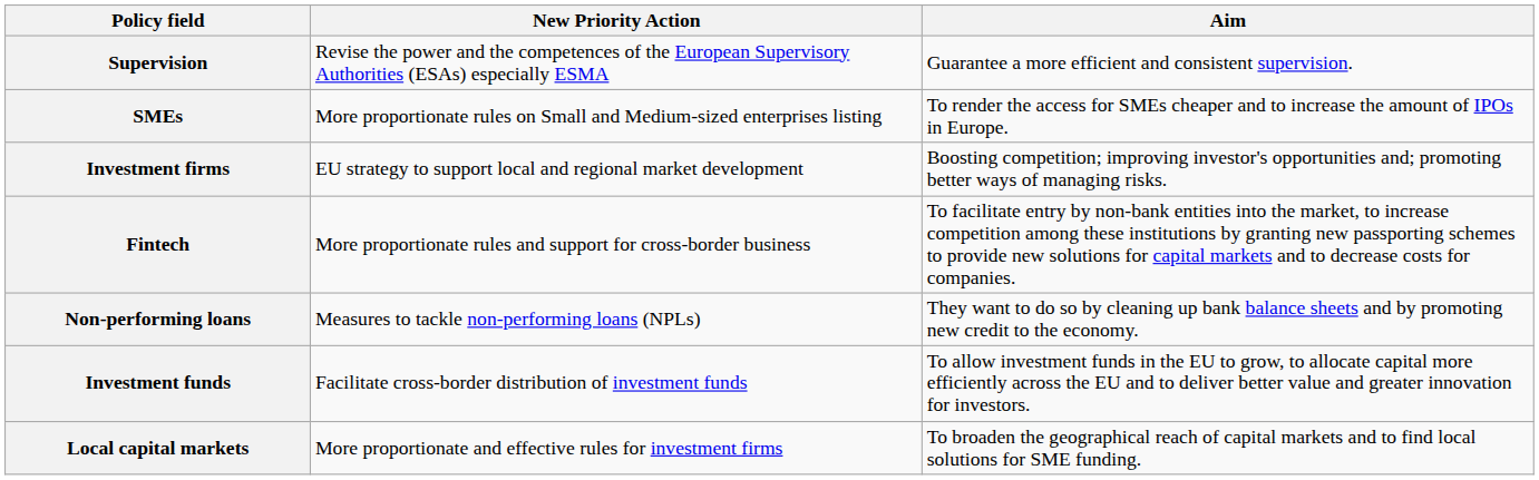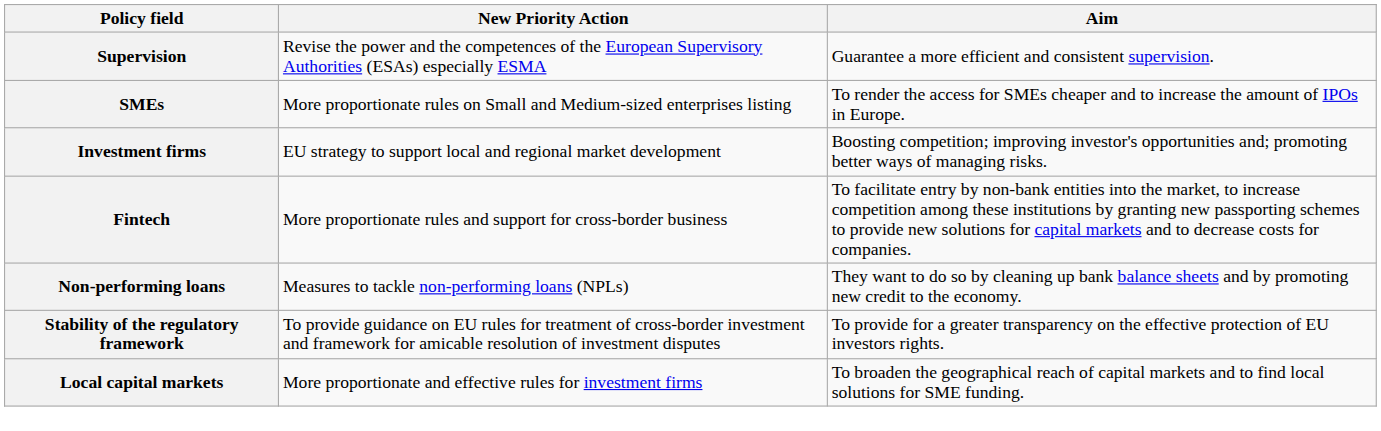- row: Investment funds | Facilitate cross-border distribution of investment funds | To allow investment funds in the EU to grow, to allocate capital more efficiently across the EU and to deliver better value and greater innovation for investors.
+ row: Stability of the regulatory framework | To provide guidance on EU rules for treatment of cross-border investment and framework for amicable resolution of investment disputes | To provide for a greater transparency on the effective protection of EU investors rights.
